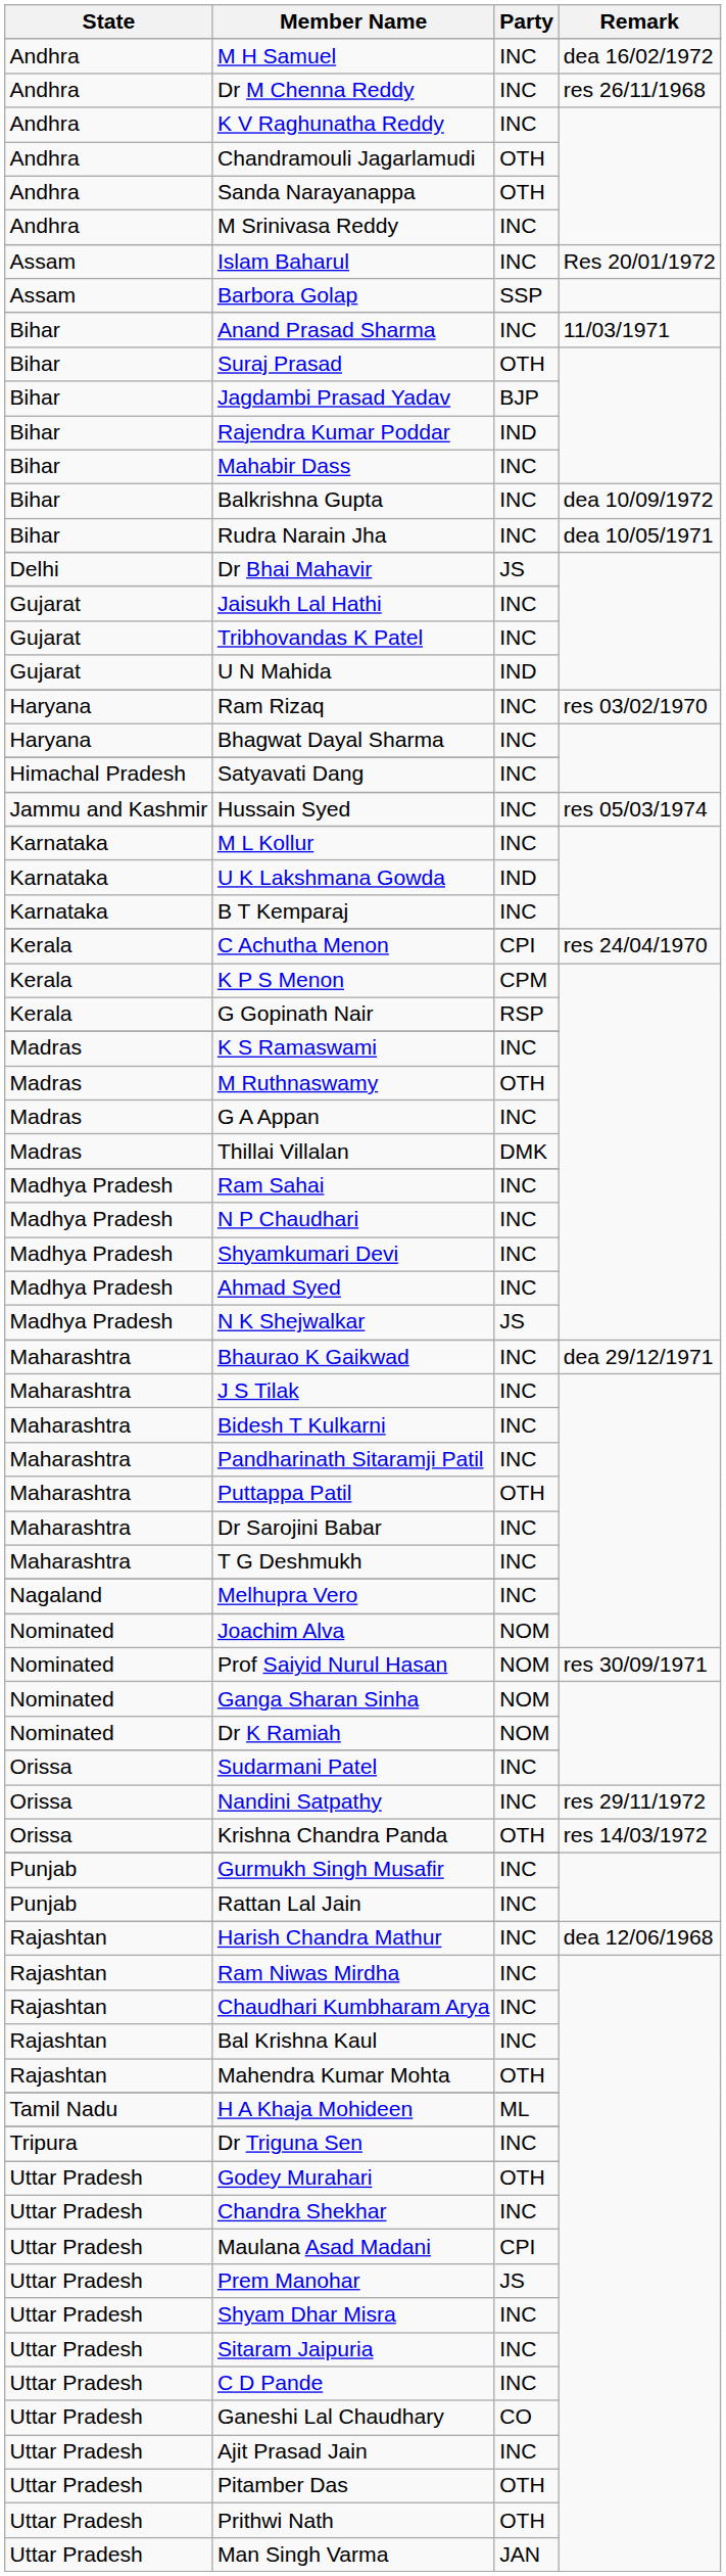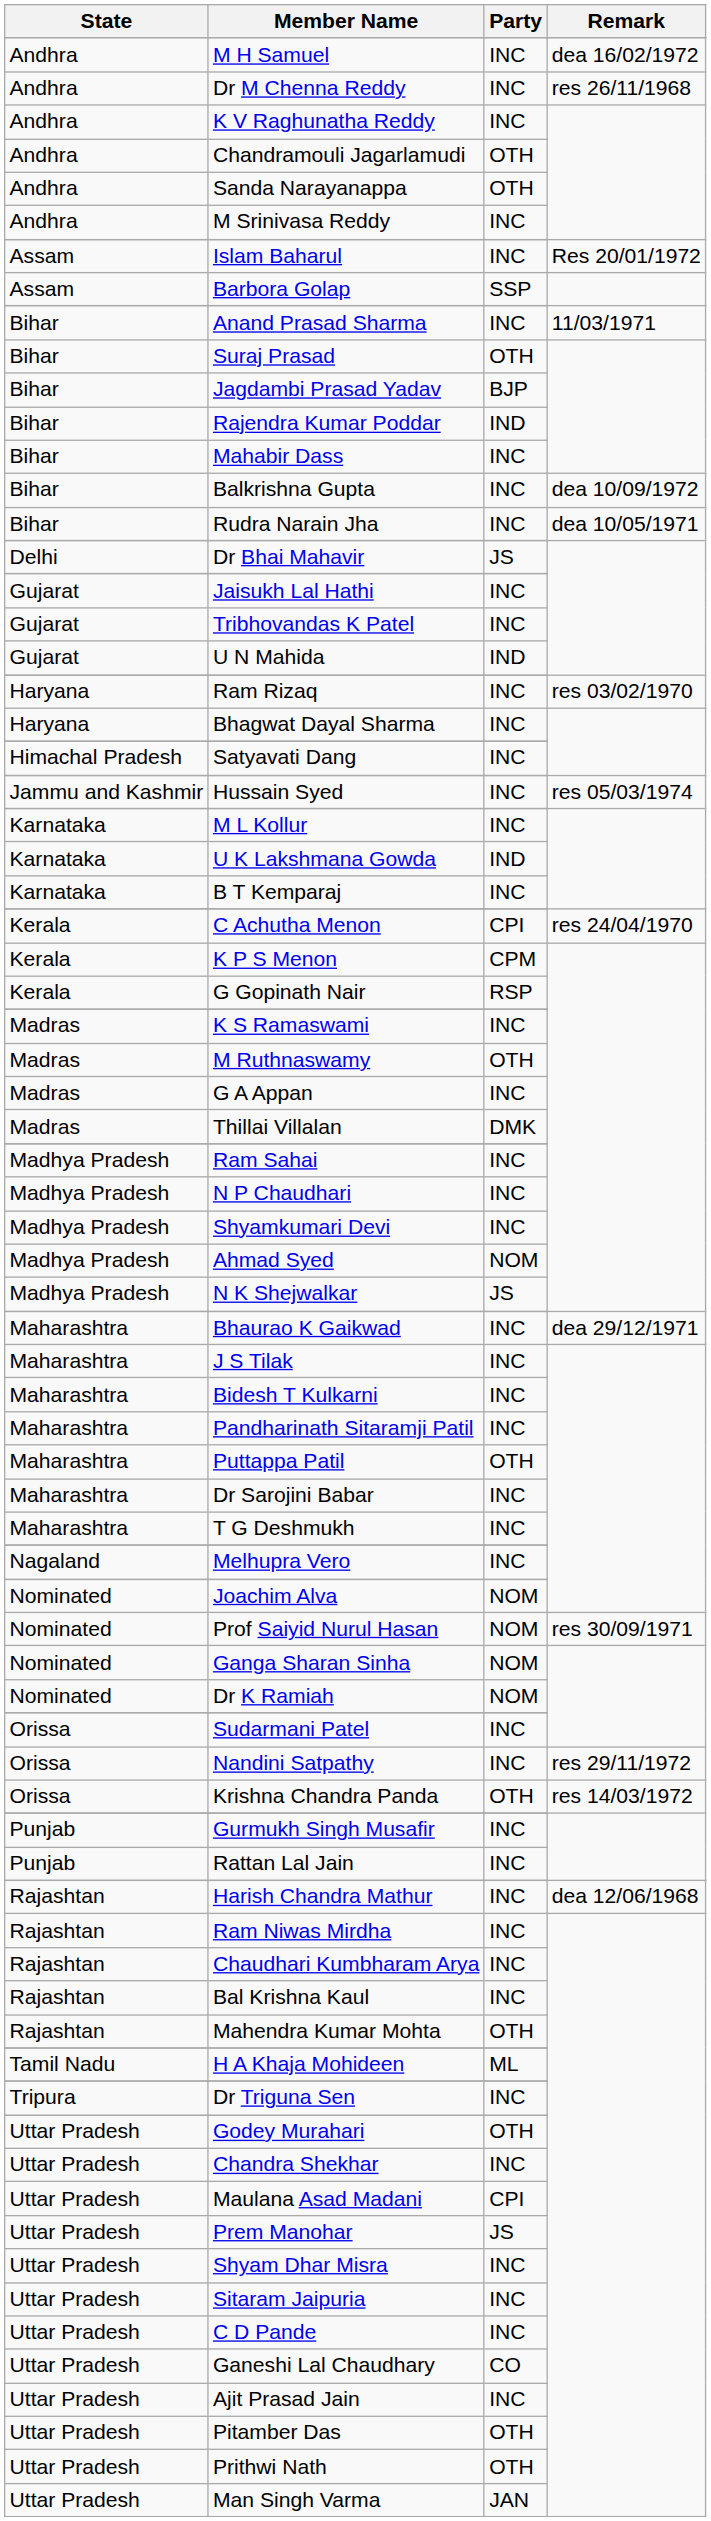Ahmad Syed | Party: INC -> NOM
